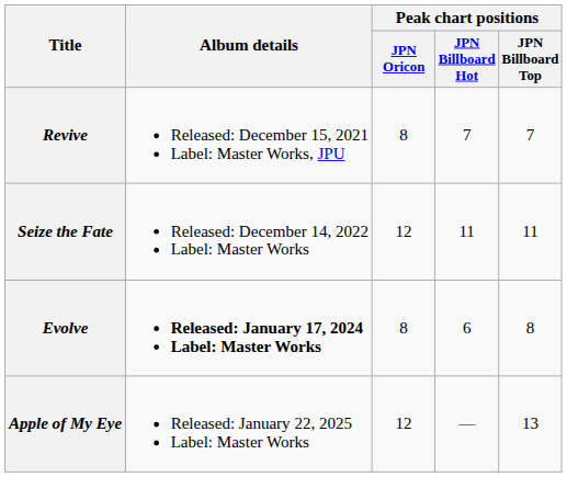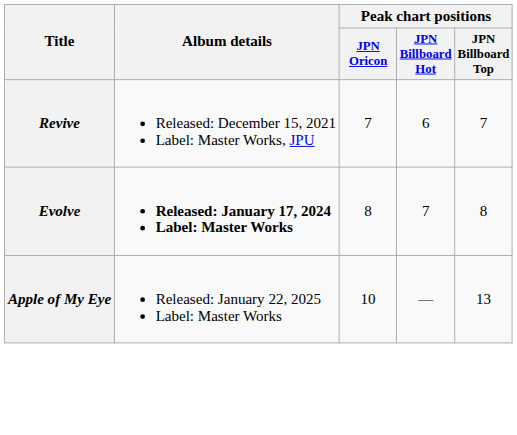Revive | Peak chart positions / JPN Oricon: 8 -> 7
Revive | Peak chart positions / JPN Billboard Hot: 7 -> 6
- row: Seize the Fate | Released: December 14, 2022 Label: Master Works | 12 | 11 | 11
Evolve | Peak chart positions / JPN Billboard Hot: 6 -> 7
Apple of My Eye | Peak chart positions / JPN Oricon: 12 -> 10
